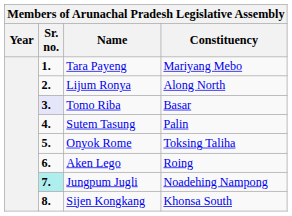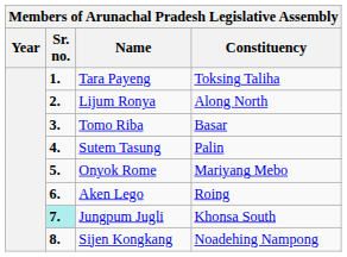Tara Payeng | Constituency: Mariyang Mebo -> Toksing Taliha
Tomo Riba | Sr. no.: lavender background -> no background
Onyok Rome | Constituency: Toksing Taliha -> Mariyang Mebo
Jungpum Jugli | Constituency: Noadehing Nampong -> Khonsa South
Sijen Kongkang | Constituency: Khonsa South -> Noadehing Nampong
